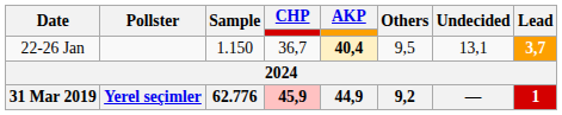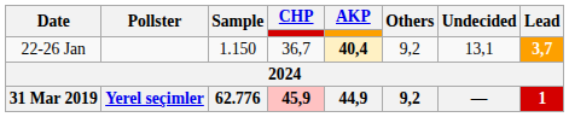22-26 Jan | Others: 9,5 -> 9,2
